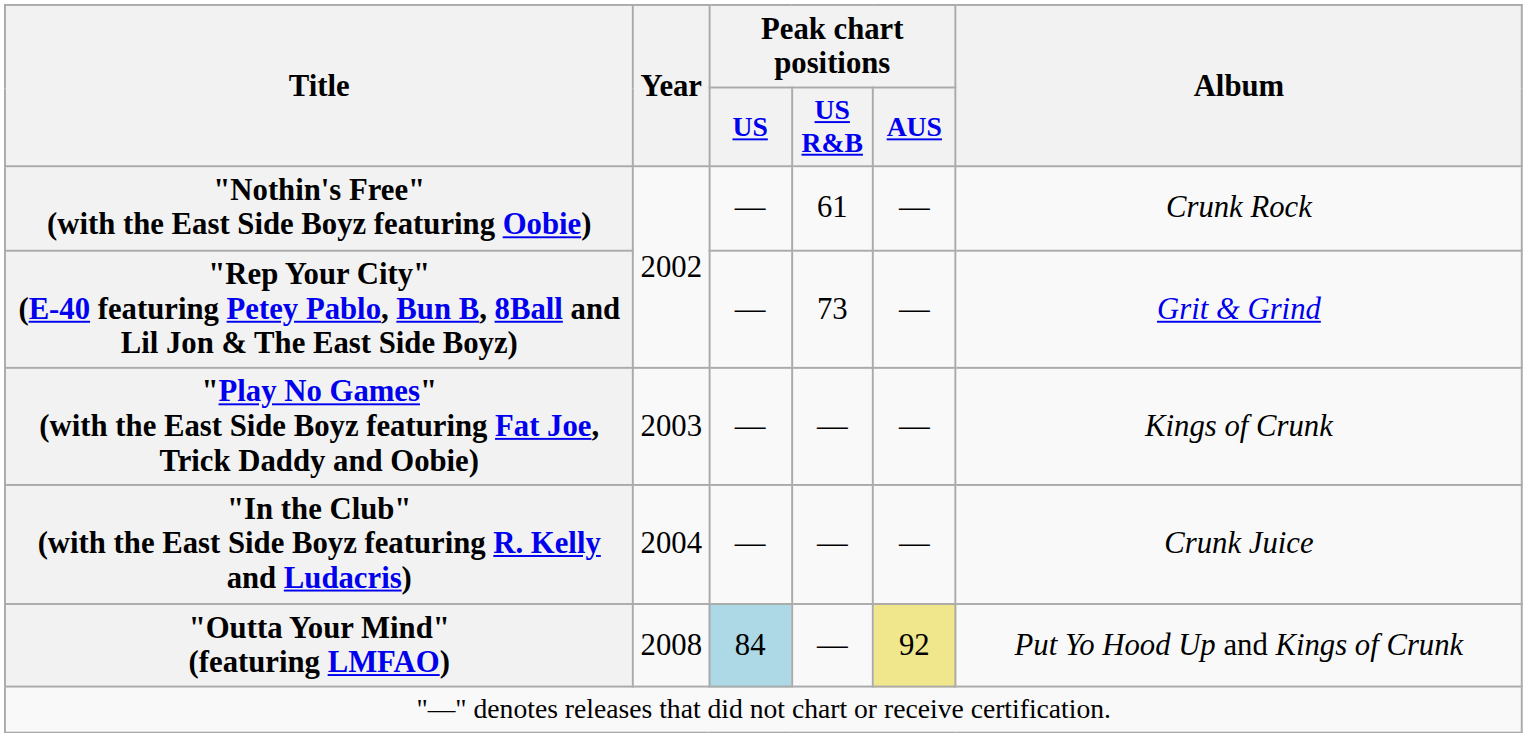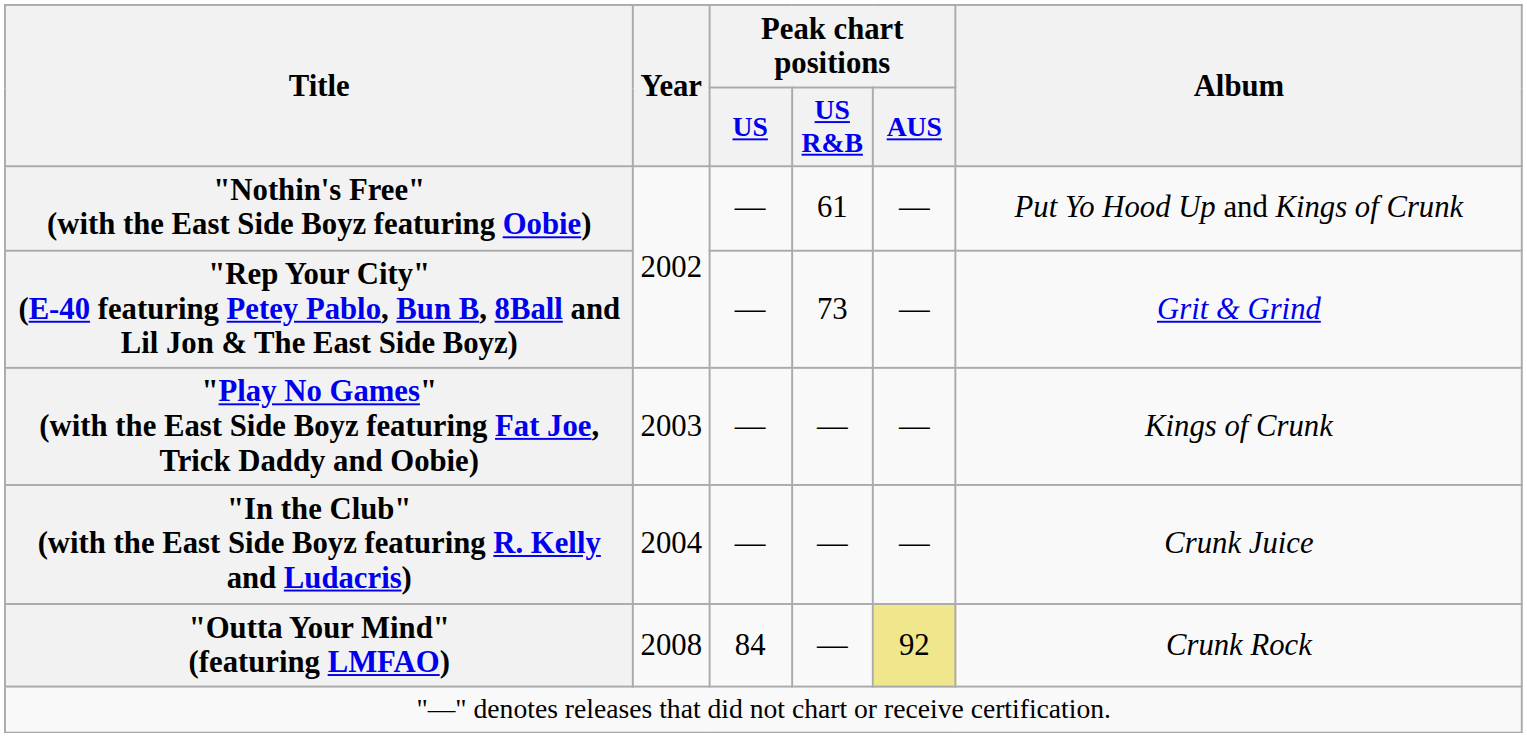"Nothin's Free" (with the East Side Boyz featuring Oobie) | Album: Crunk Rock -> Put Yo Hood Up and Kings of Crunk
"Outta Your Mind" (featuring LMFAO) | Peak chart positions / US: lightblue background -> no background
"Outta Your Mind" (featuring LMFAO) | Album: Put Yo Hood Up and Kings of Crunk -> Crunk Rock
